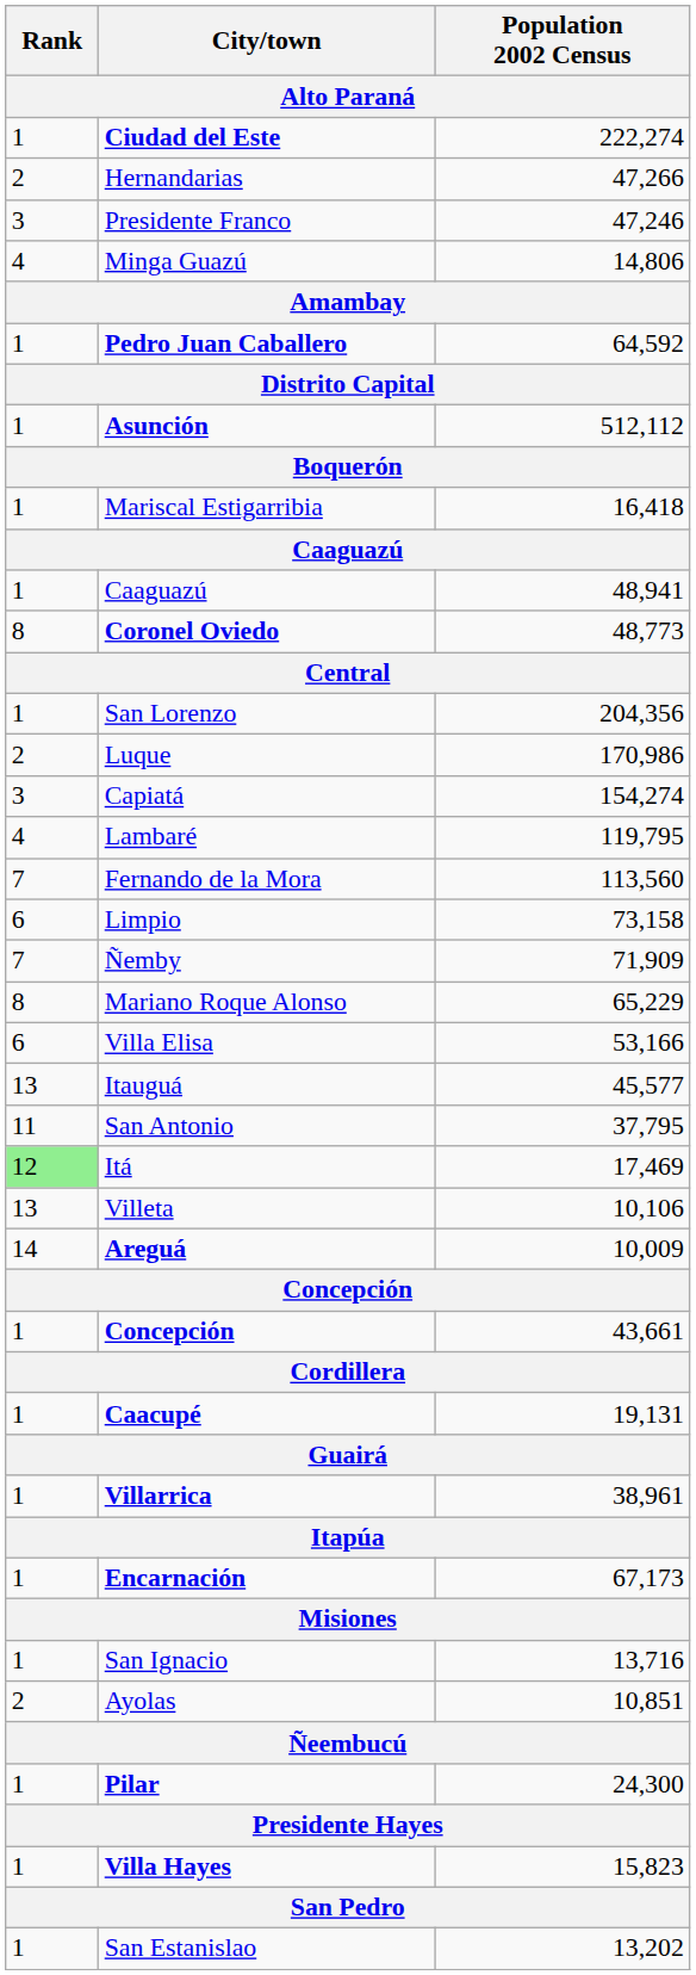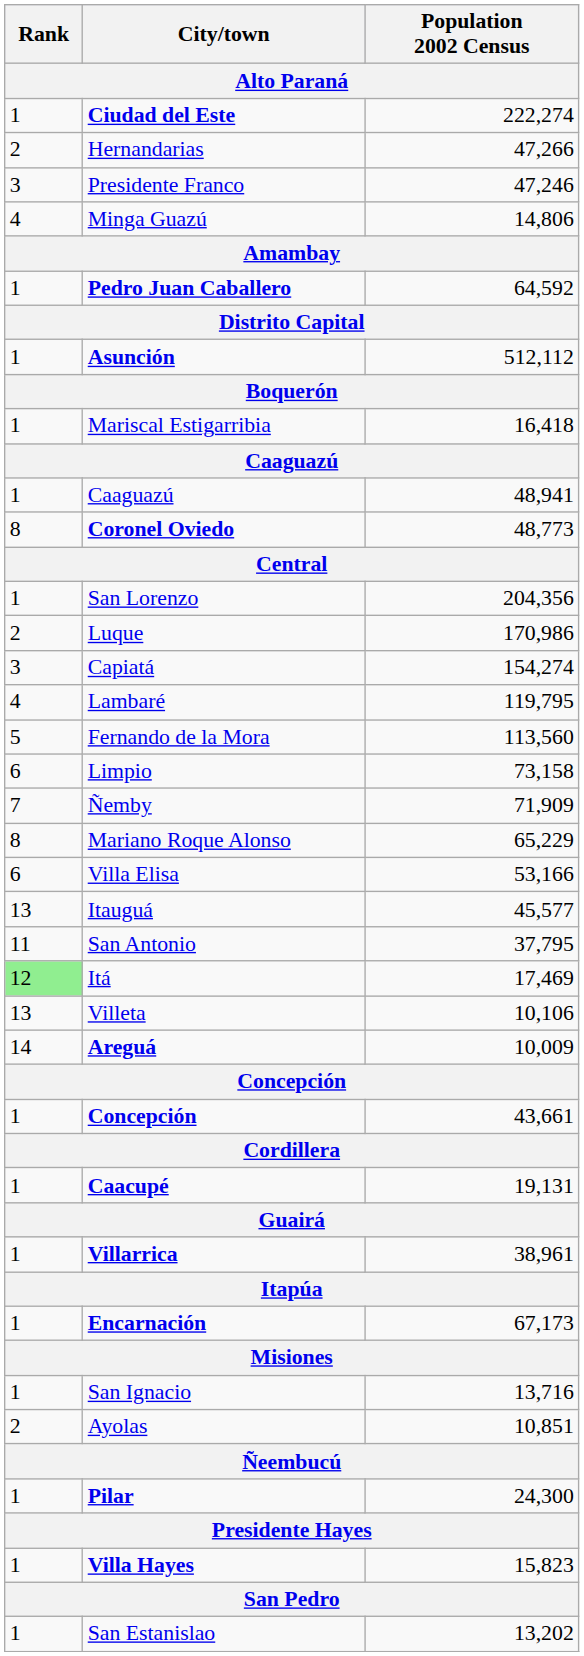Fernando de la Mora | Rank: 7 -> 5
